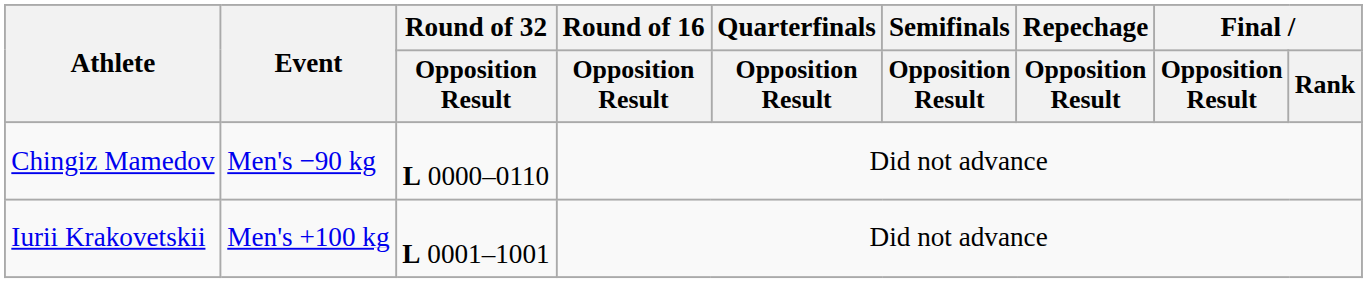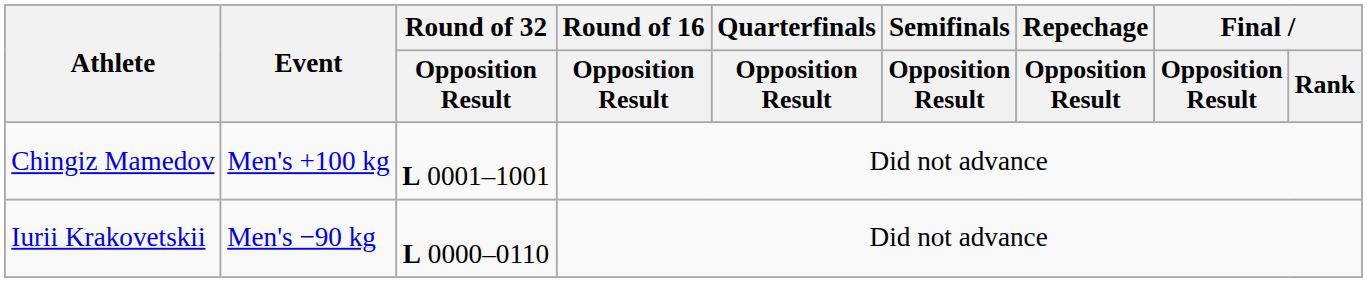Chingiz Mamedov | Event: Men's −90 kg -> Men's +100 kg
Chingiz Mamedov | Round of 32 / Opposition Result: L 0000–0110 -> L 0001–1001
Iurii Krakovetskii | Event: Men's +100 kg -> Men's −90 kg
Iurii Krakovetskii | Round of 32 / Opposition Result: L 0001–1001 -> L 0000–0110
